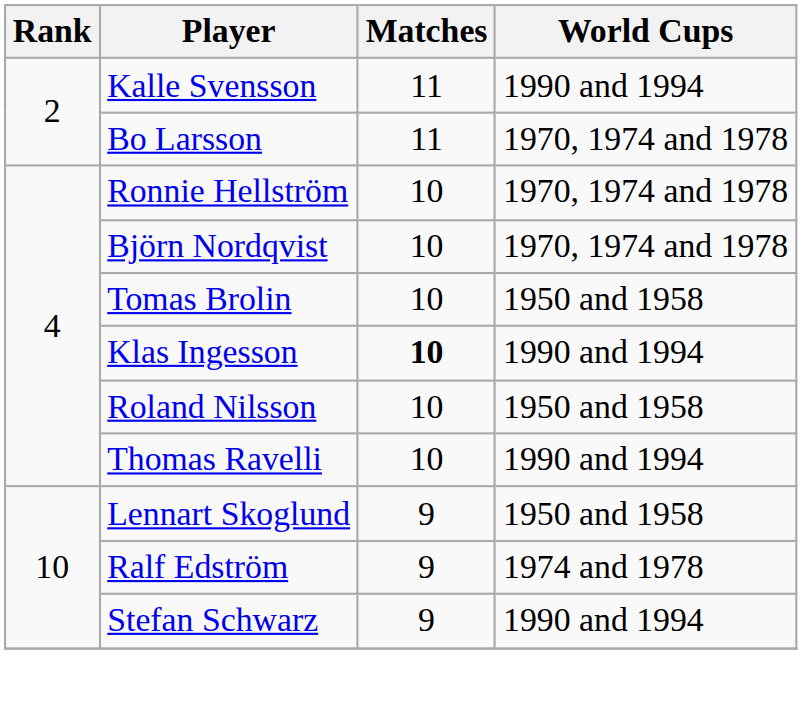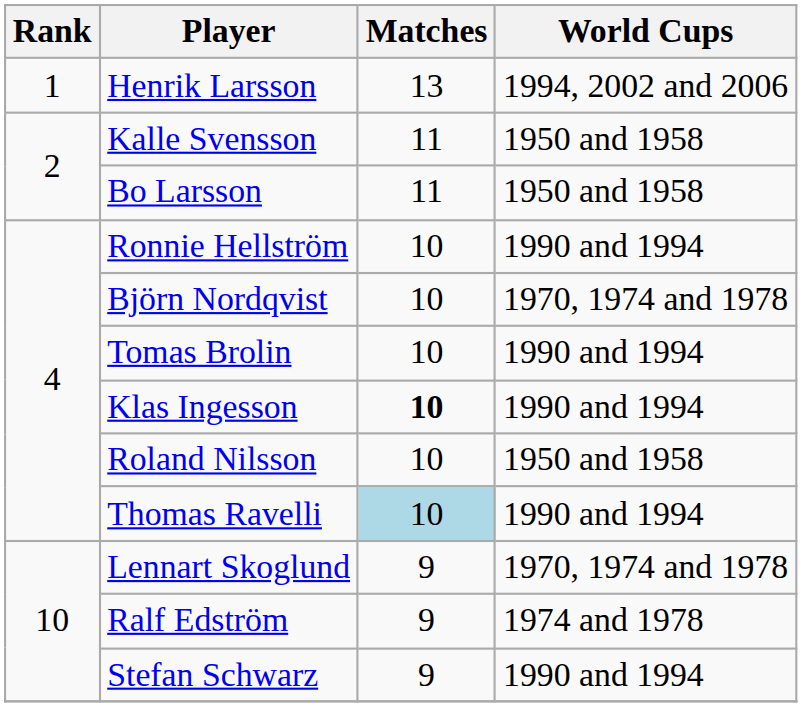+ row: 1 | Henrik Larsson | 13 | 1994, 2002 and 2006
Kalle Svensson | World Cups: 1990 and 1994 -> 1950 and 1958
Bo Larsson | World Cups: 1970, 1974 and 1978 -> 1950 and 1958
Ronnie Hellström | World Cups: 1970, 1974 and 1978 -> 1990 and 1994
Tomas Brolin | World Cups: 1950 and 1958 -> 1990 and 1994
Thomas Ravelli | Matches: no background -> lightblue background
Lennart Skoglund | World Cups: 1950 and 1958 -> 1970, 1974 and 1978
